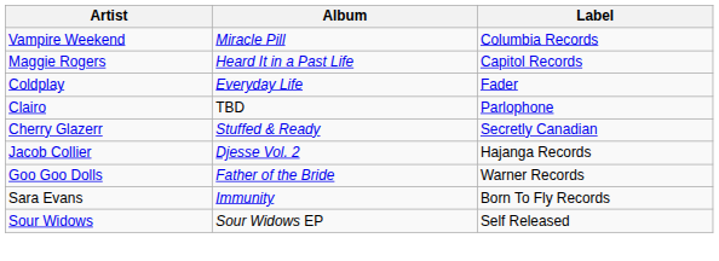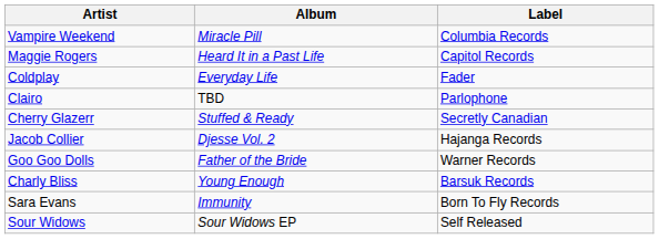+ row: Charly Bliss | Young Enough | Barsuk Records
